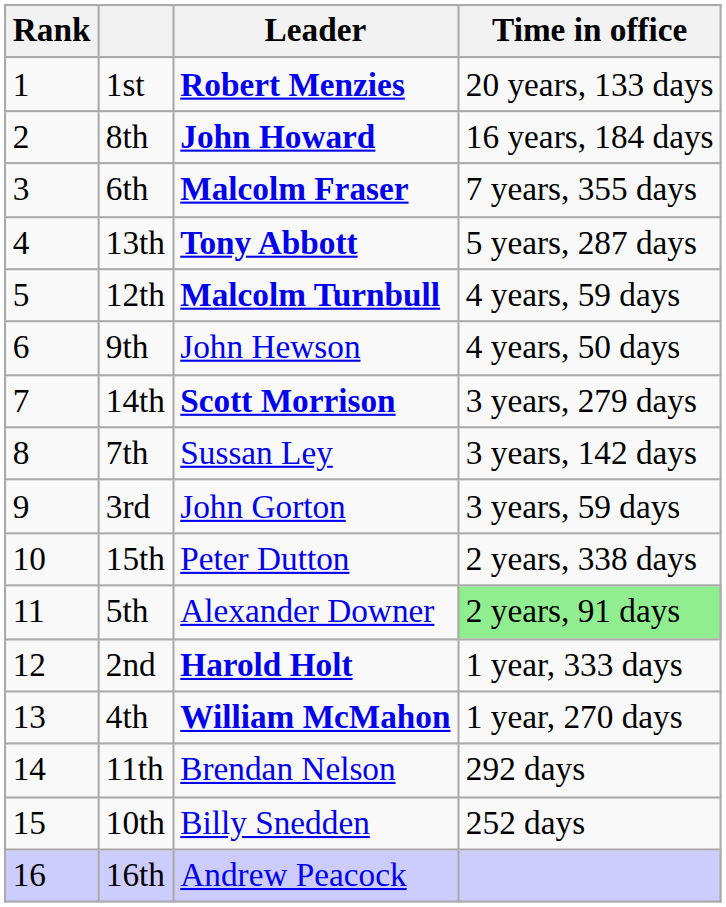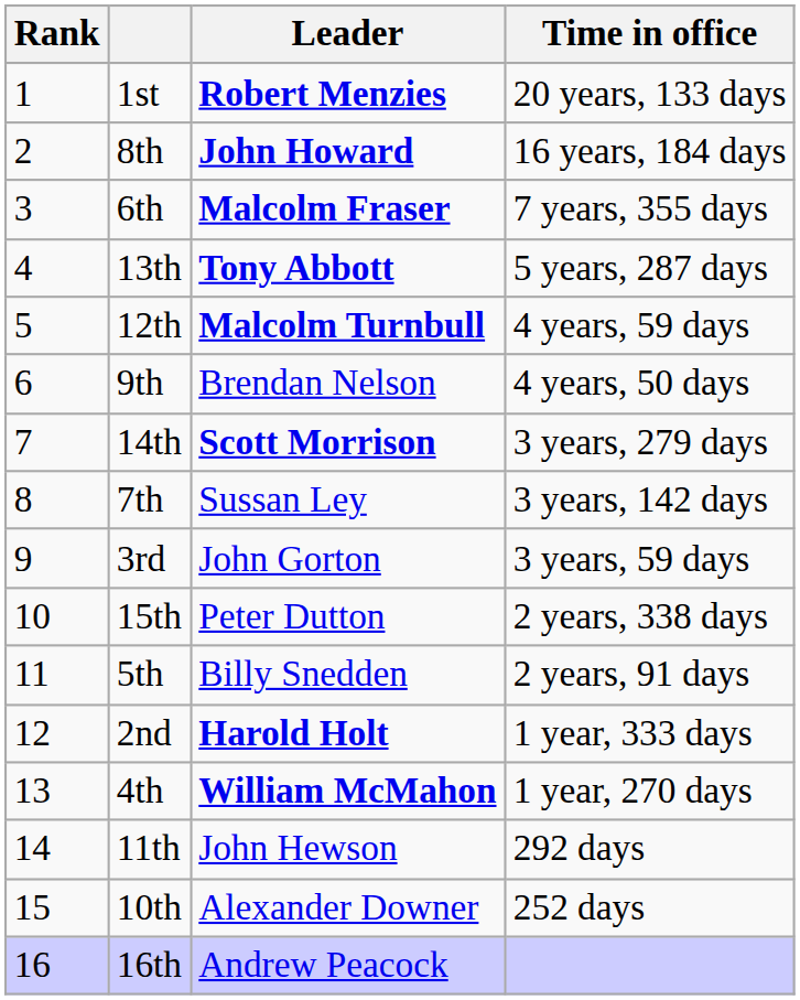9th | Leader: John Hewson -> Brendan Nelson
5th | Leader: Alexander Downer -> Billy Snedden
5th | Time in office: lightgreen background -> no background
11th | Leader: Brendan Nelson -> John Hewson
10th | Leader: Billy Snedden -> Alexander Downer
